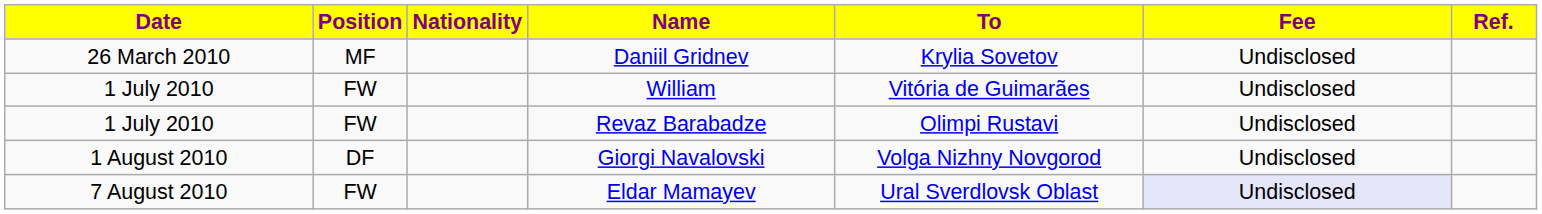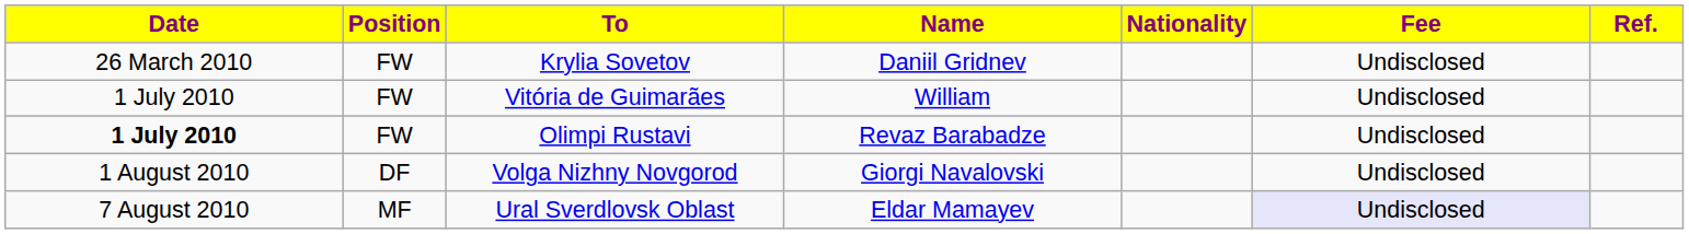columns swapped: Nationality <-> To
Daniil Gridnev | Position: MF -> FW
Revaz Barabadze | Date: normal -> bold
Eldar Mamayev | Position: FW -> MF
